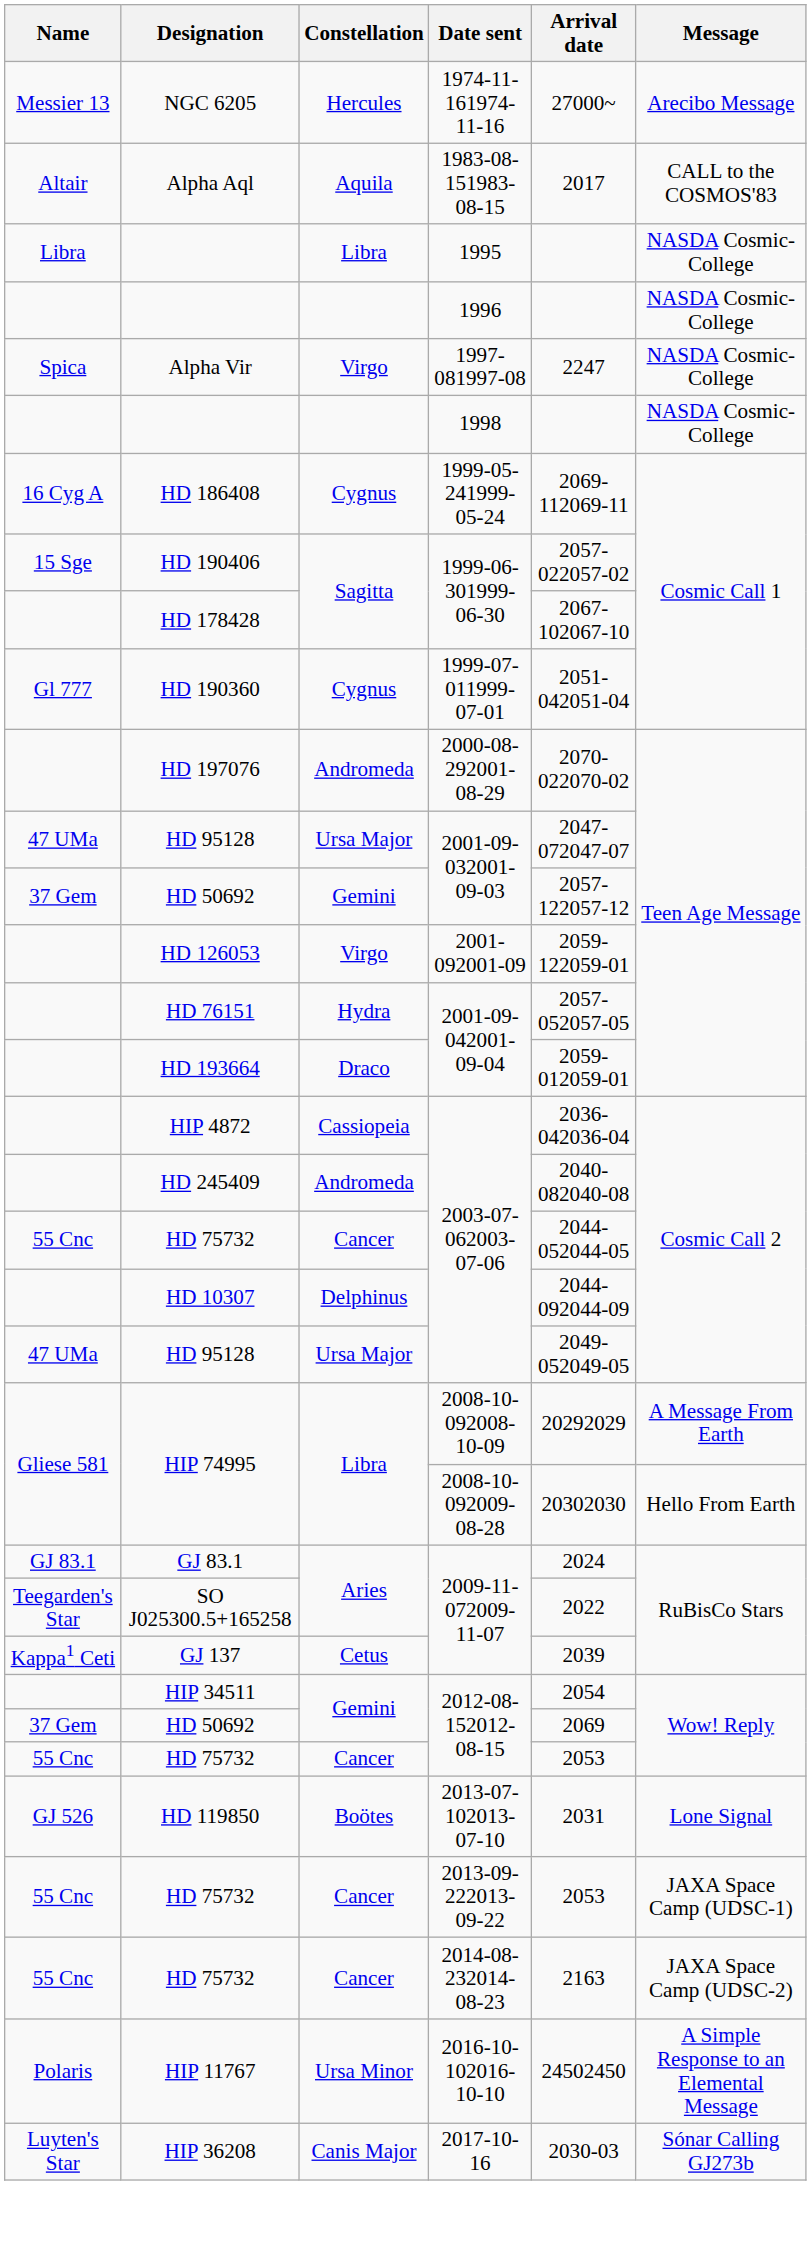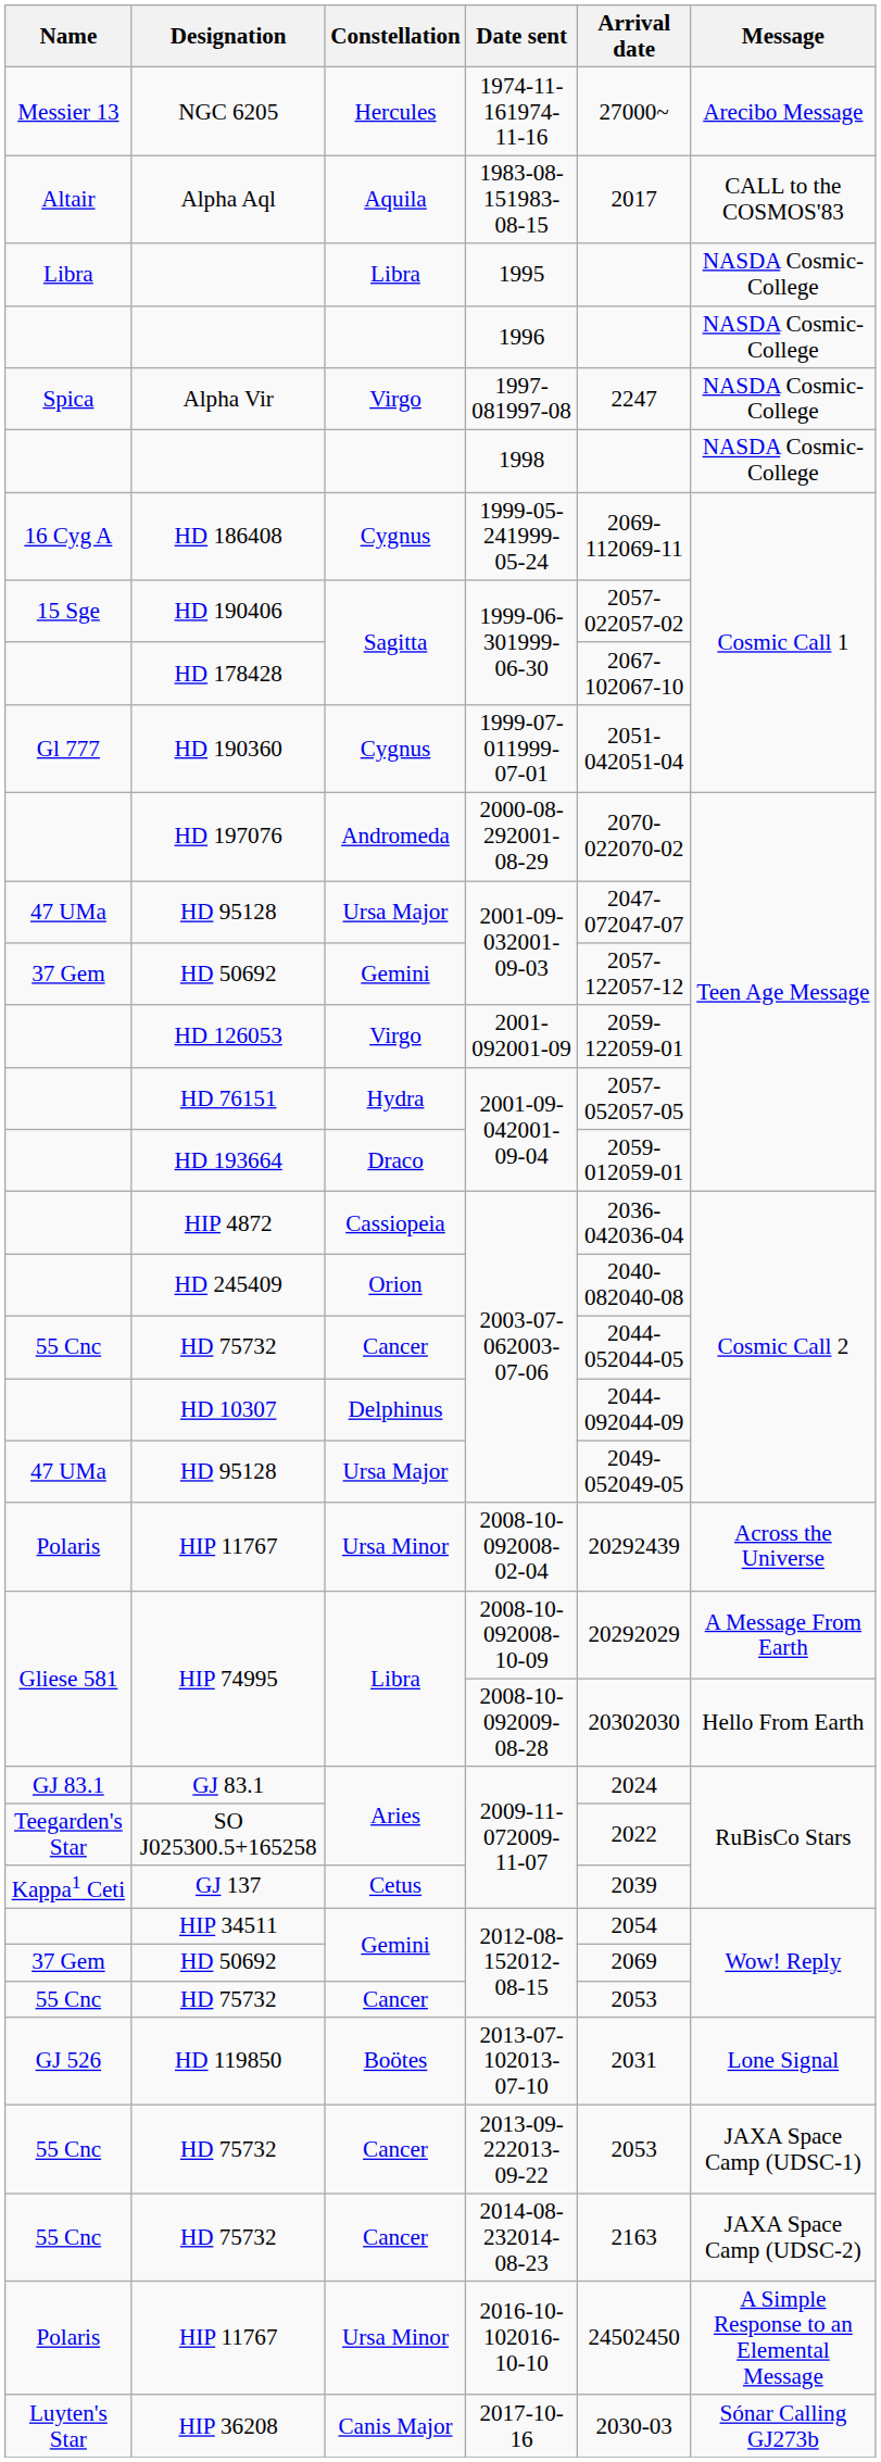HD 245409 | Constellation: Andromeda -> Orion
+ row: Polaris | HIP 11767 | Ursa Minor | 2008-10-092008-02-04 | 20292439 | Across the Universe
